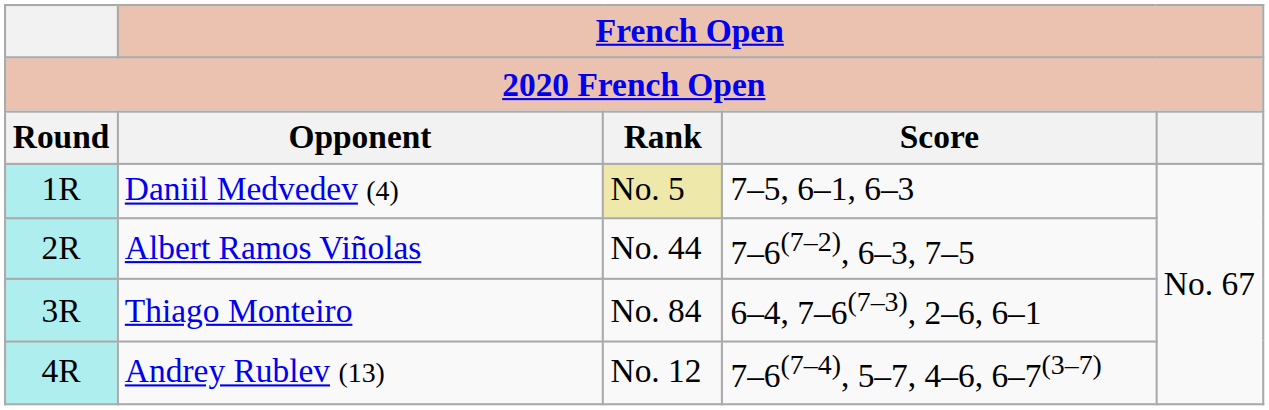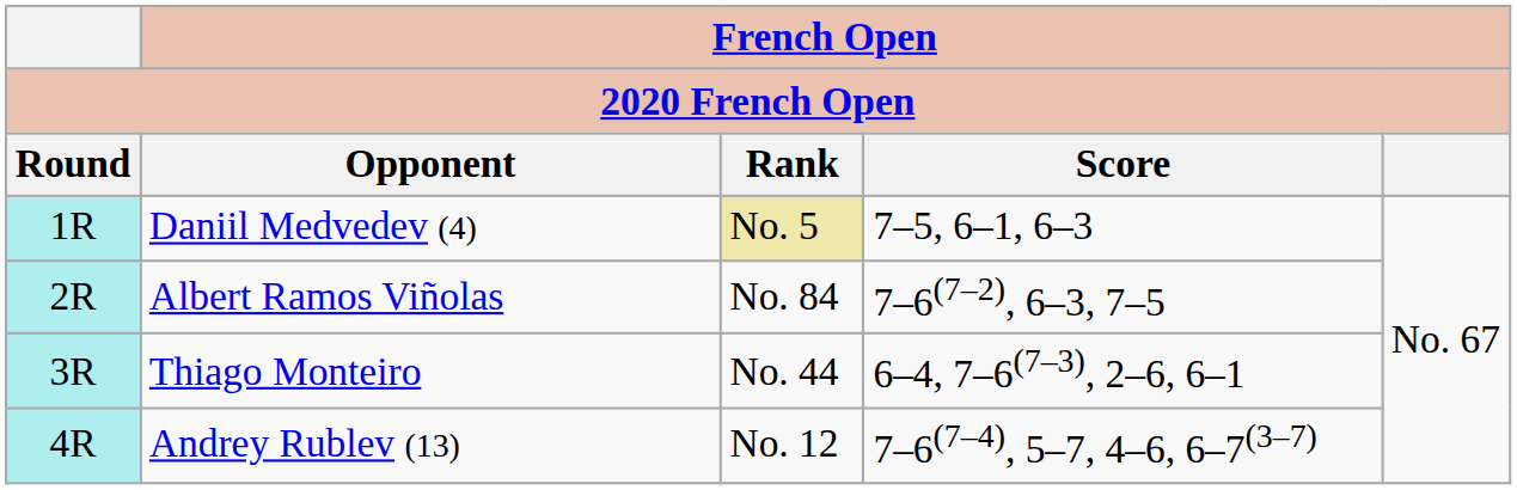Albert Ramos Viñolas | French Open / Rank: No. 44 -> No. 84
Thiago Monteiro | French Open / Rank: No. 84 -> No. 44
